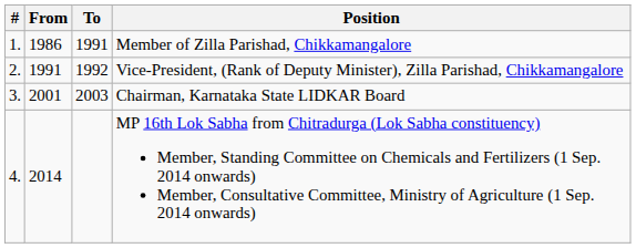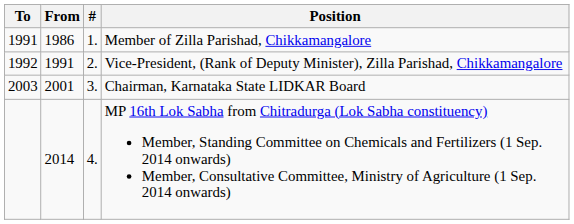columns swapped: # <-> To
